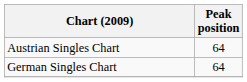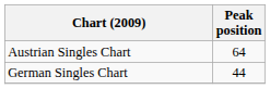German Singles Chart | Peak position: 64 -> 44
